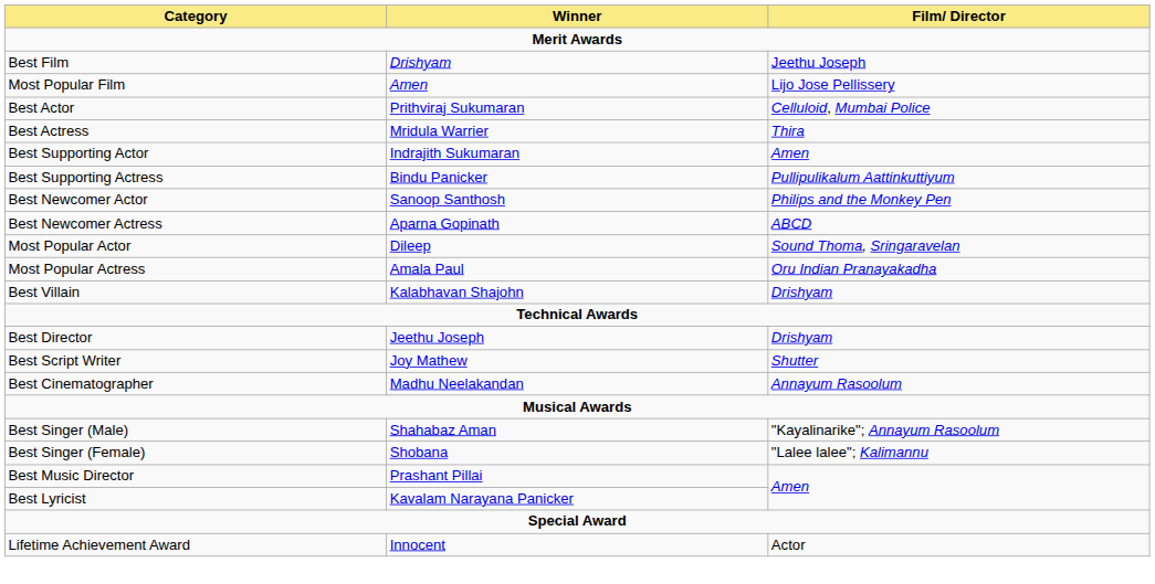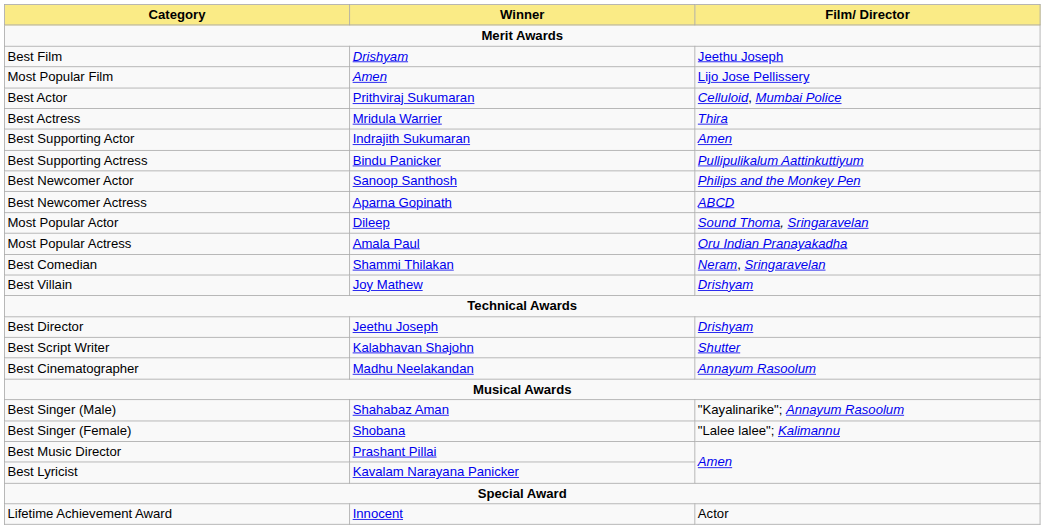+ row: Best Comedian | Shammi Thilakan | Neram, Sringaravelan
Best Villain | Winner: Kalabhavan Shajohn -> Joy Mathew
Best Script Writer | Winner: Joy Mathew -> Kalabhavan Shajohn
